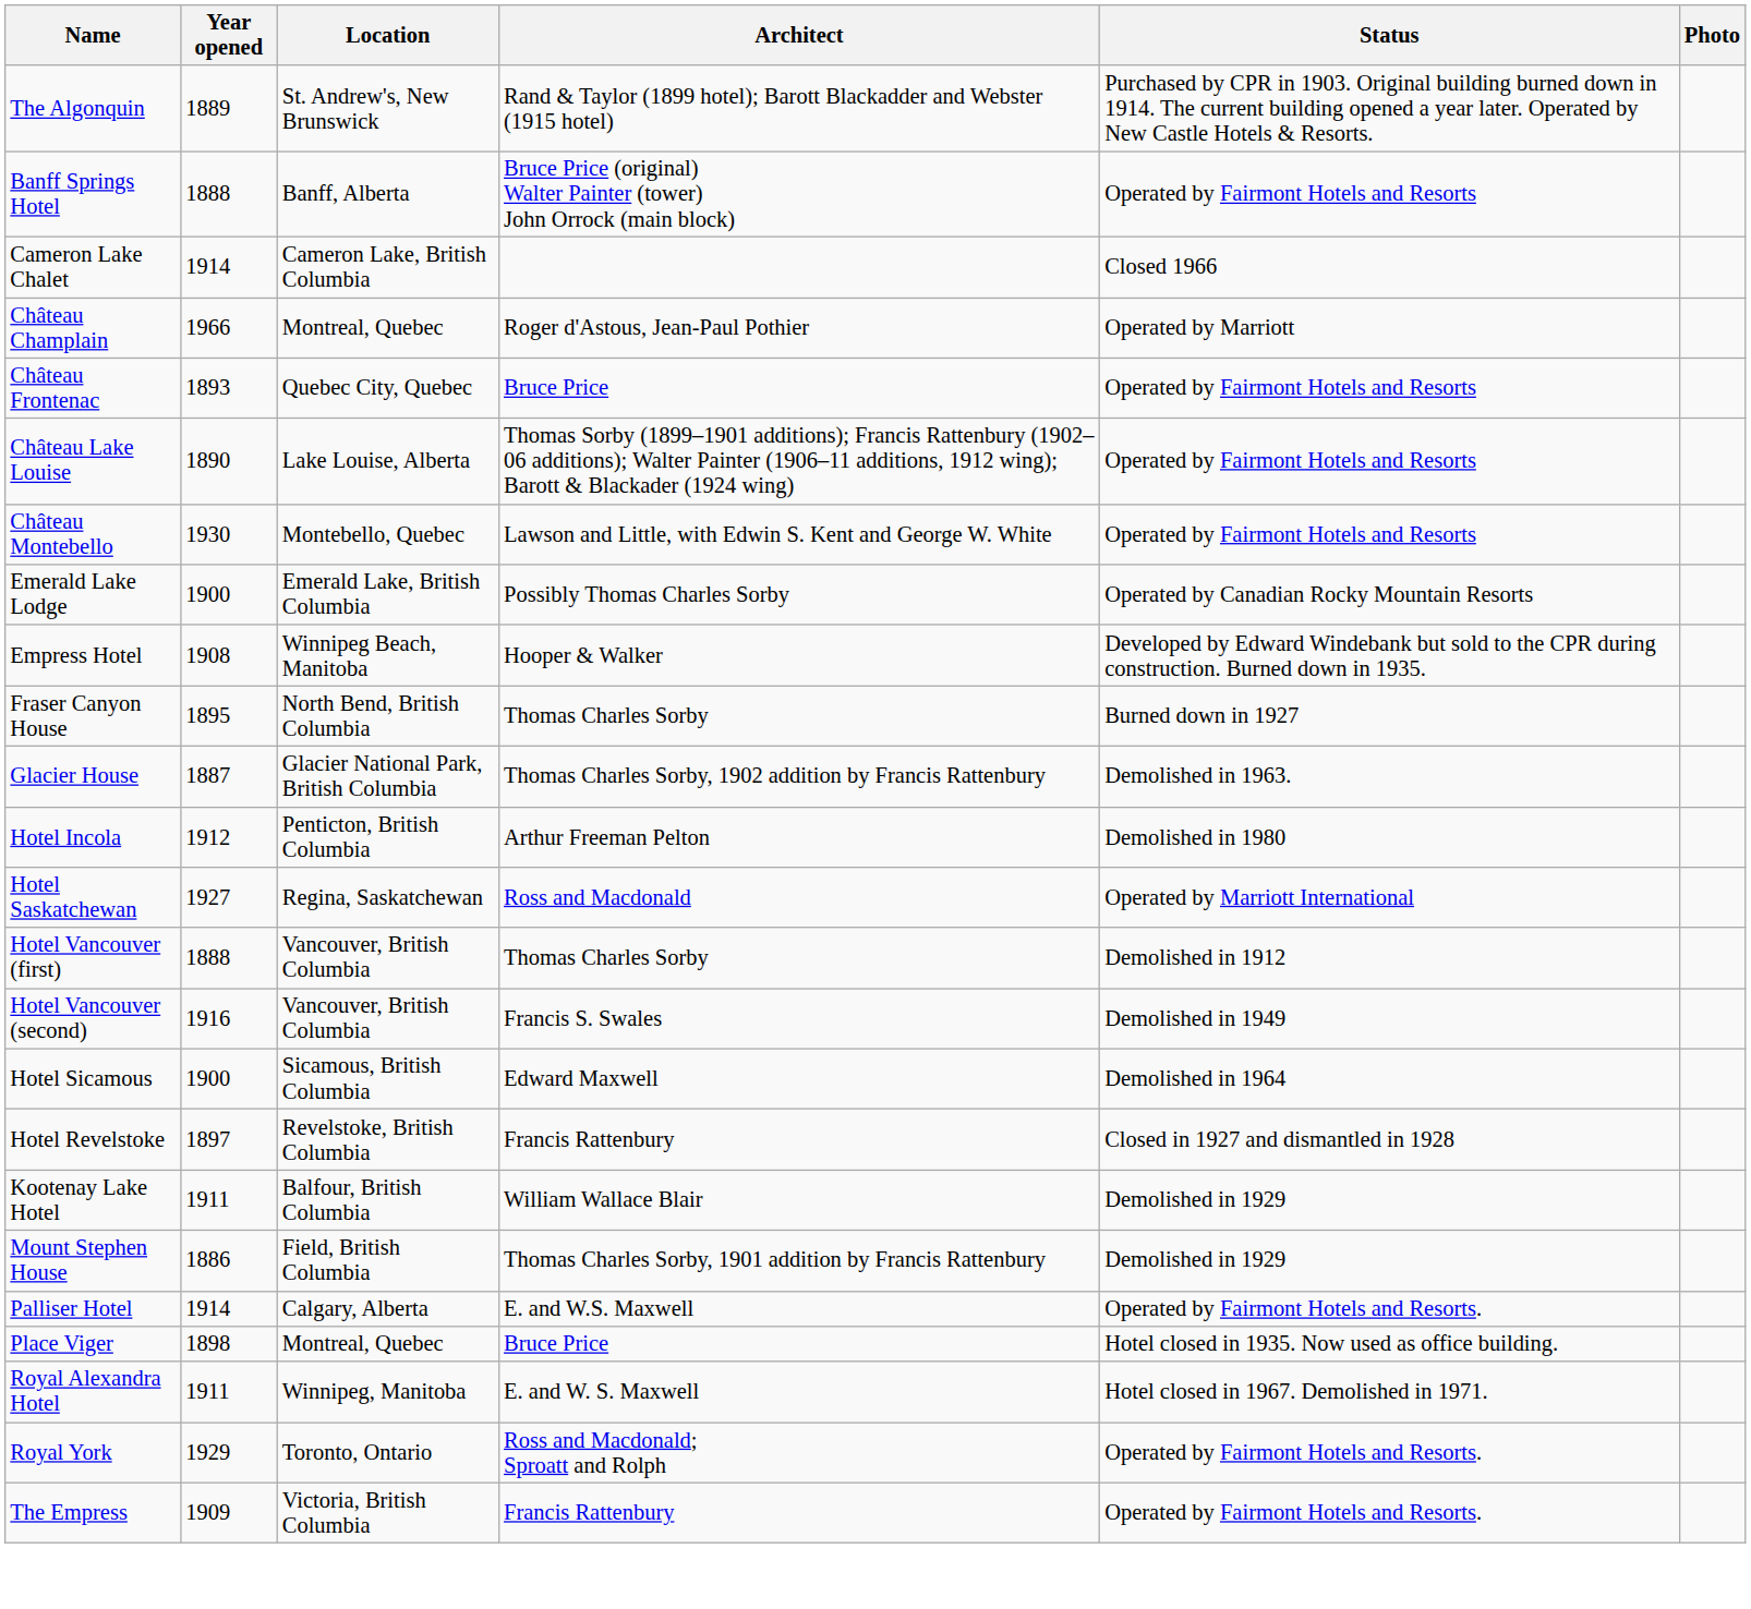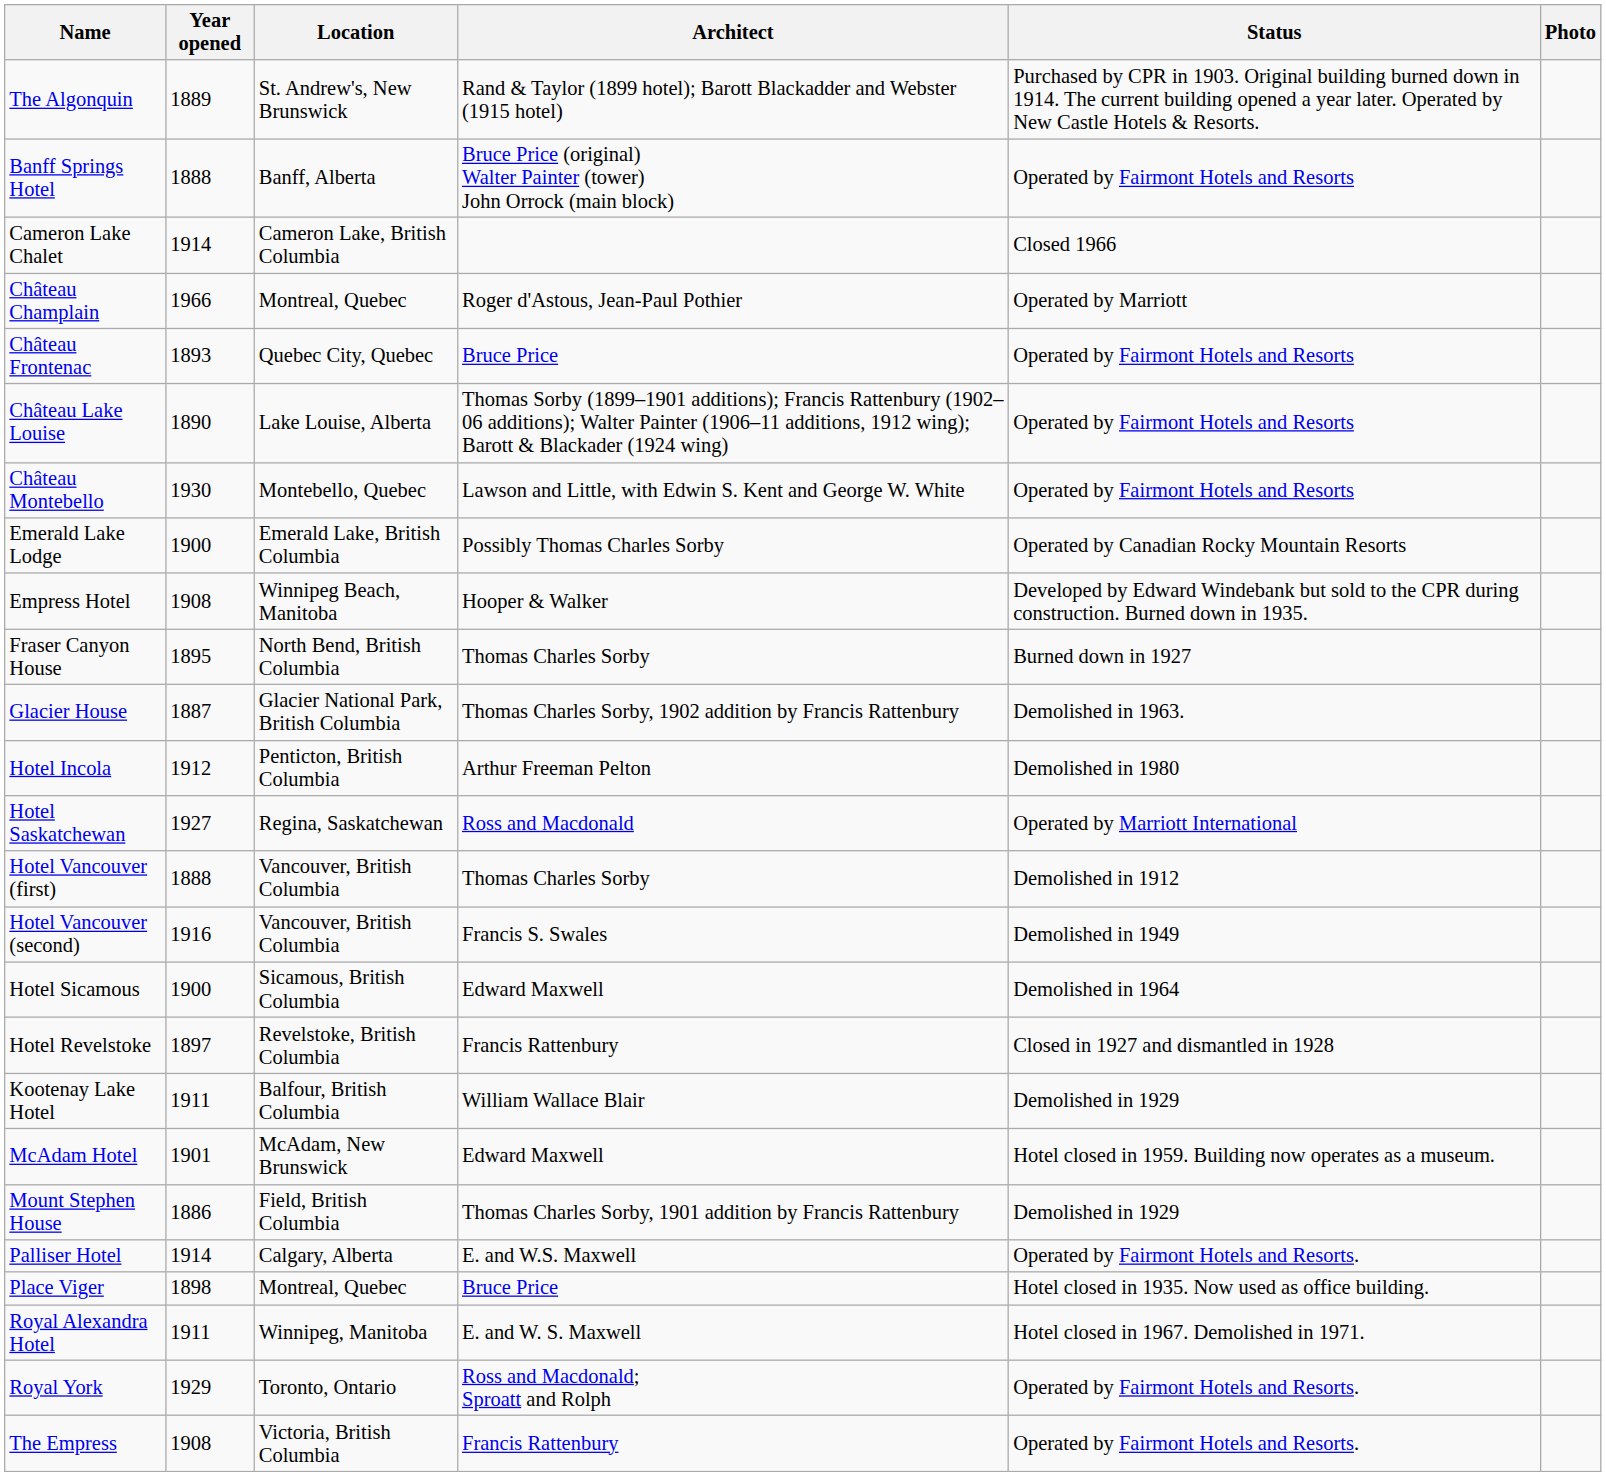+ row: McAdam Hotel | 1901 | McAdam, New Brunswick | Edward Maxwell | Hotel closed in 1959. Building now operates as a museum.
The Empress | Year opened: 1909 -> 1908
